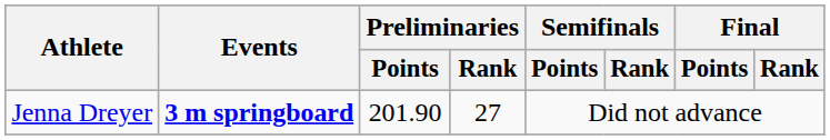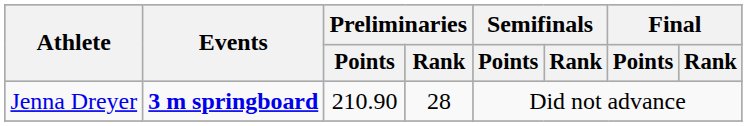Jenna Dreyer | Preliminaries / Points: 201.90 -> 210.90
Jenna Dreyer | Preliminaries / Rank: 27 -> 28
